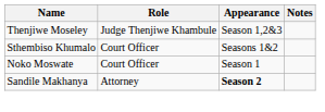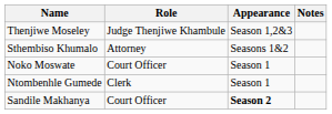Sthembiso Khumalo | Role: Court Officer -> Attorney
+ row: Ntombenhle Gumede | Clerk | Season 1
Sandile Makhanya | Role: Attorney -> Court Officer
